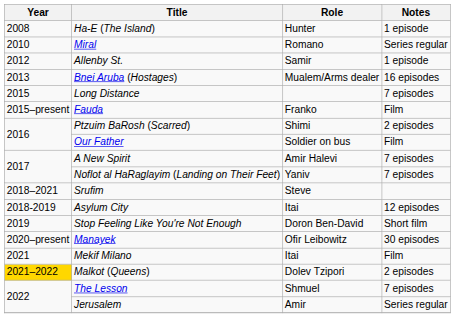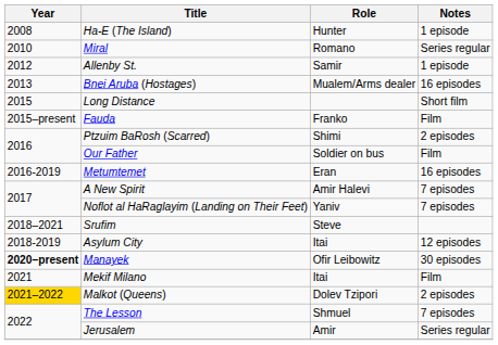Long Distance | Notes: 7 episodes -> Short film
+ row: 2016-2019 | Metumtemet | Eran | 16 episodes
- row: 2019 | Stop Feeling Like You're Not Enough | Doron Ben-David | Short film
Manayek | Year: normal -> bold
